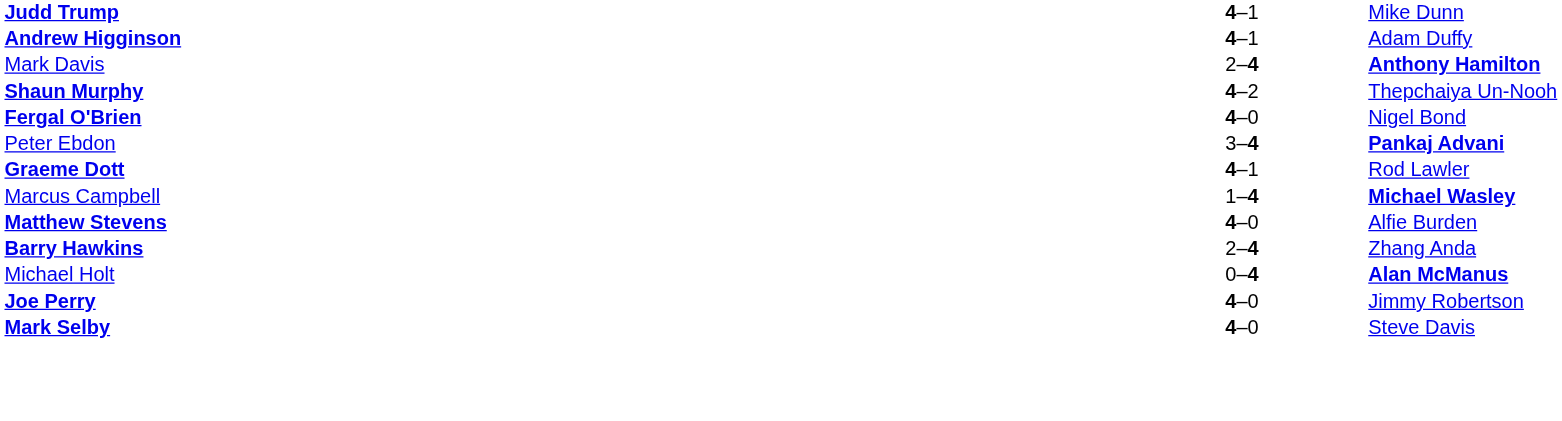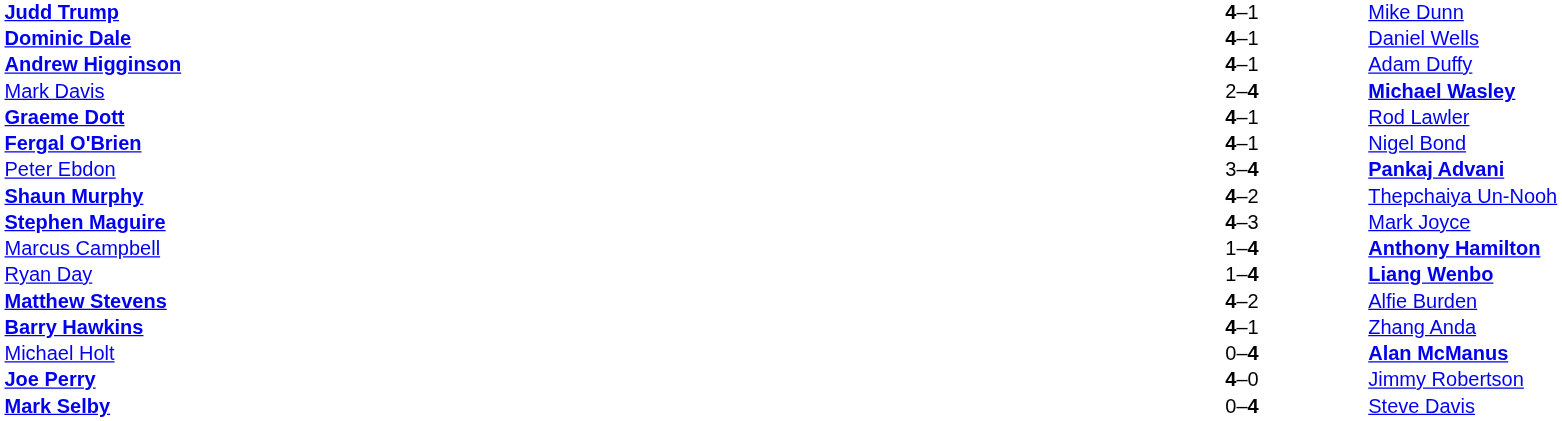+ row: Dominic Dale | 4–1 | Daniel Wells
Mark Davis | column 3: Anthony Hamilton -> Michael Wasley
rows swapped: Graeme Dott <-> Shaun Murphy
Fergal O'Brien | column 2: 4–0 -> 4–1
+ row: Stephen Maguire | 4–3 | Mark Joyce
Marcus Campbell | column 3: Michael Wasley -> Anthony Hamilton
+ row: Ryan Day | 1–4 | Liang Wenbo
Matthew Stevens | column 2: 4–0 -> 4–2
Barry Hawkins | column 2: 2–4 -> 4–1
Mark Selby | column 2: 4–0 -> 0–4
